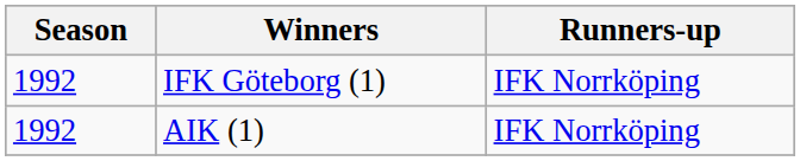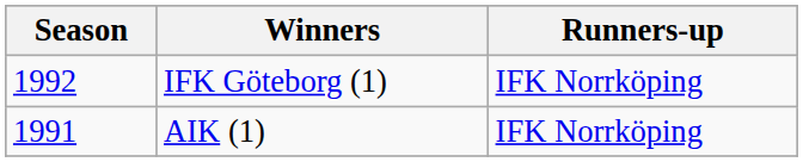AIK (1) | Season: 1992 -> 1991
